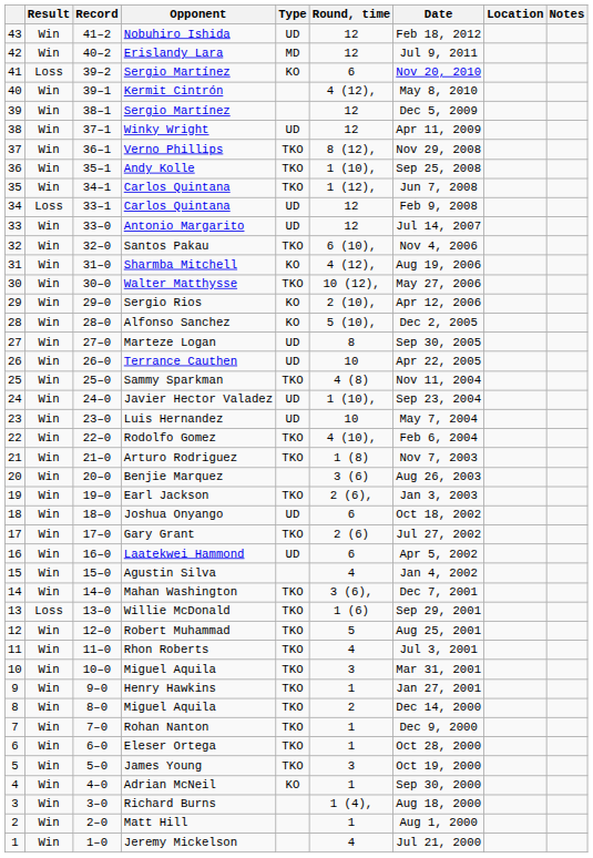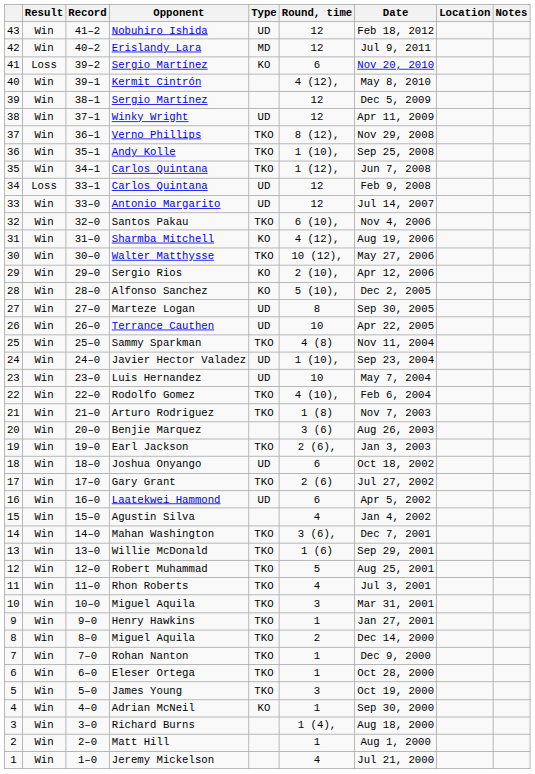Willie McDonald | Result: Loss -> Win
